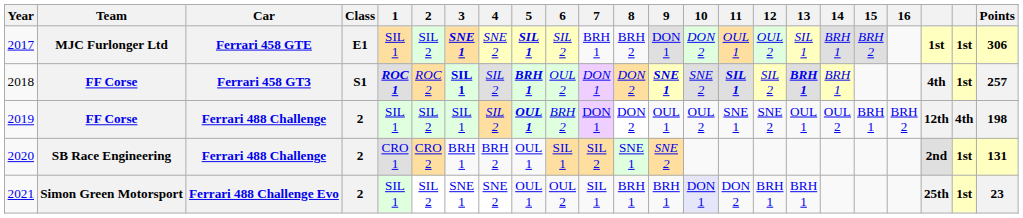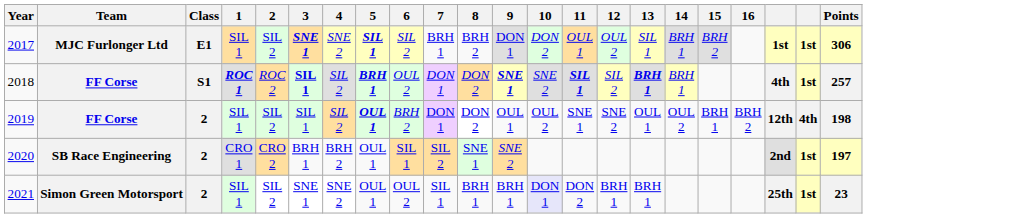- column: Car | Ferrari 458 GTE | Ferrari 458 GT3 | Ferrari 488 Challenge | Ferrari 488 Challenge | Ferrari 488 Challenge Evo
2020 | Points: 131 -> 197
